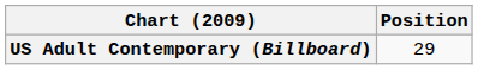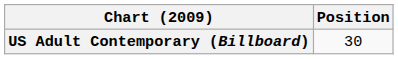US Adult Contemporary (Billboard) | Position: 29 -> 30
